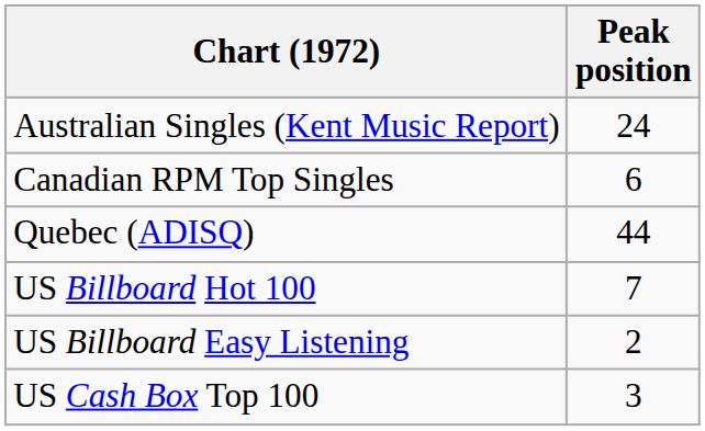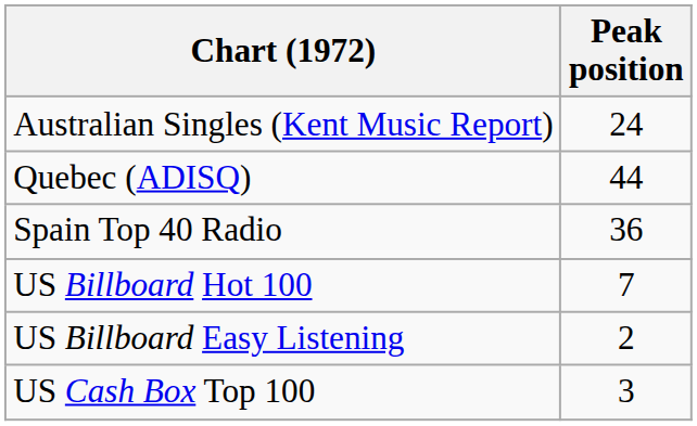- row: Canadian RPM Top Singles | 6
+ row: Spain Top 40 Radio | 36
